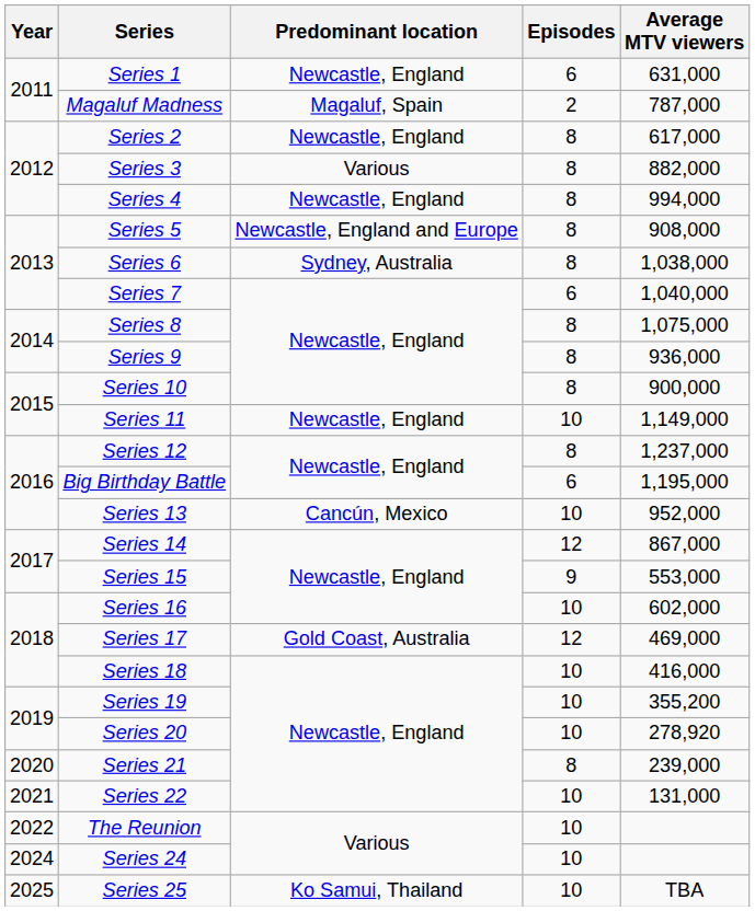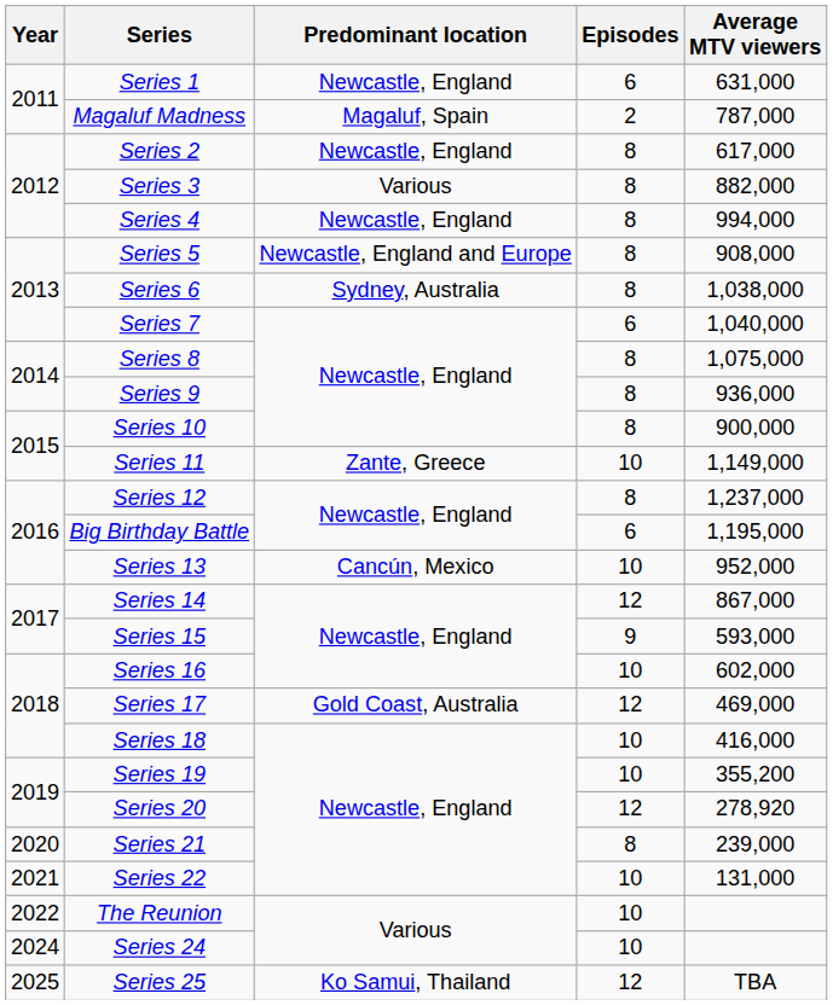Series 11 | Predominant location: Newcastle, England -> Zante, Greece
Series 15 | Average MTV viewers: 553,000 -> 593,000
Series 20 | Episodes: 10 -> 12
Series 25 | Episodes: 10 -> 12
